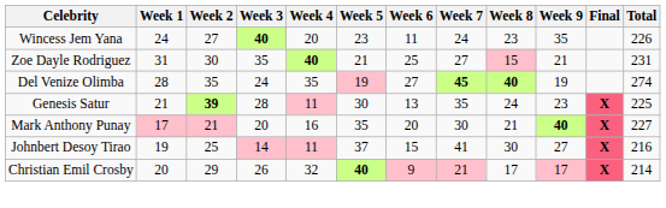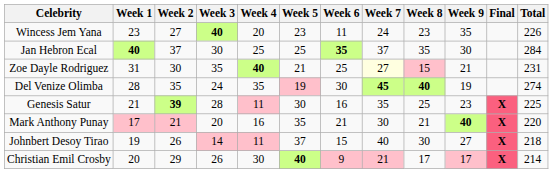Wincess Jem Yana | Week 1: 24 -> 23
+ row: Jan Hebron Ecal | 40 | 37 | 30 | 25 | 25 | 35 | 37 | 35 | 30 | 284
Zoe Dayle Rodriguez | Week 7: no background -> lightyellow background
Del Venize Olimba | Week 6: 27 -> 30
Genesis Satur | Week 6: 13 -> 16
Genesis Satur | Week 8: 24 -> 25
Mark Anthony Punay | Week 6: 20 -> 21
Mark Anthony Punay | Total: 227 -> 220
Johnbert Desoy Tirao | Week 2: 25 -> 26
Johnbert Desoy Tirao | Week 7: 41 -> 40
Johnbert Desoy Tirao | Total: 216 -> 218
Christian Emil Crosby | Week 4: 32 -> 30
